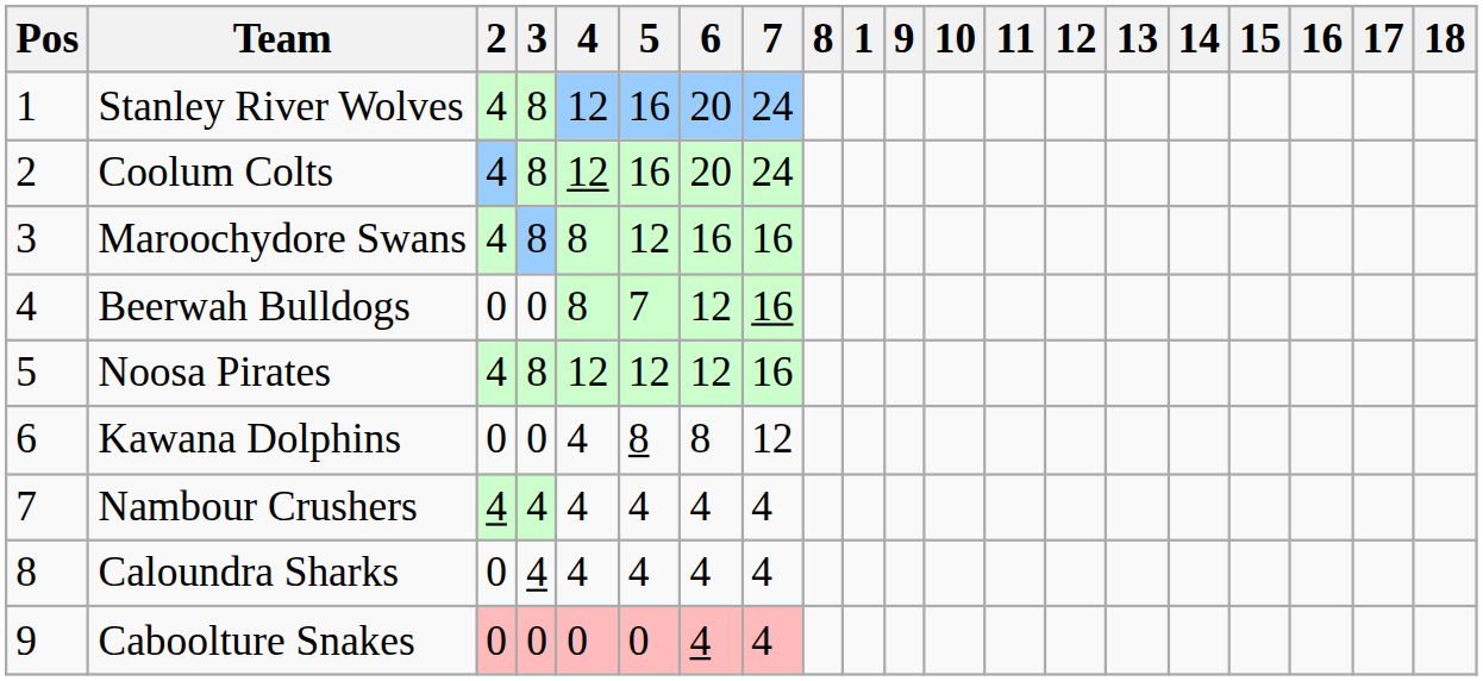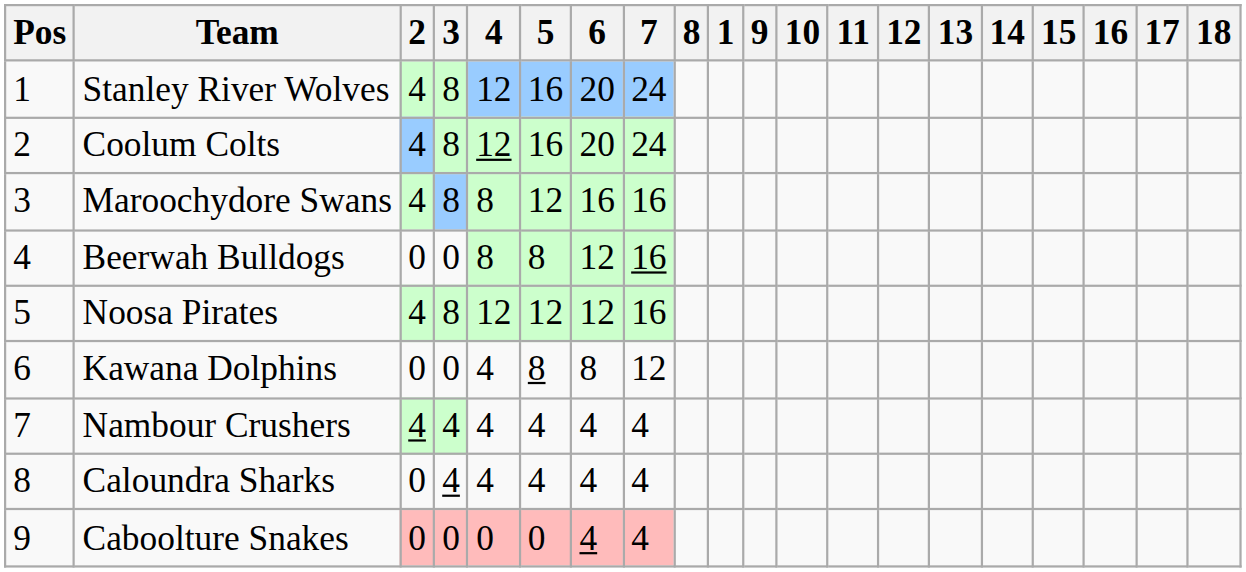Beerwah Bulldogs | 5: 7 -> 8
